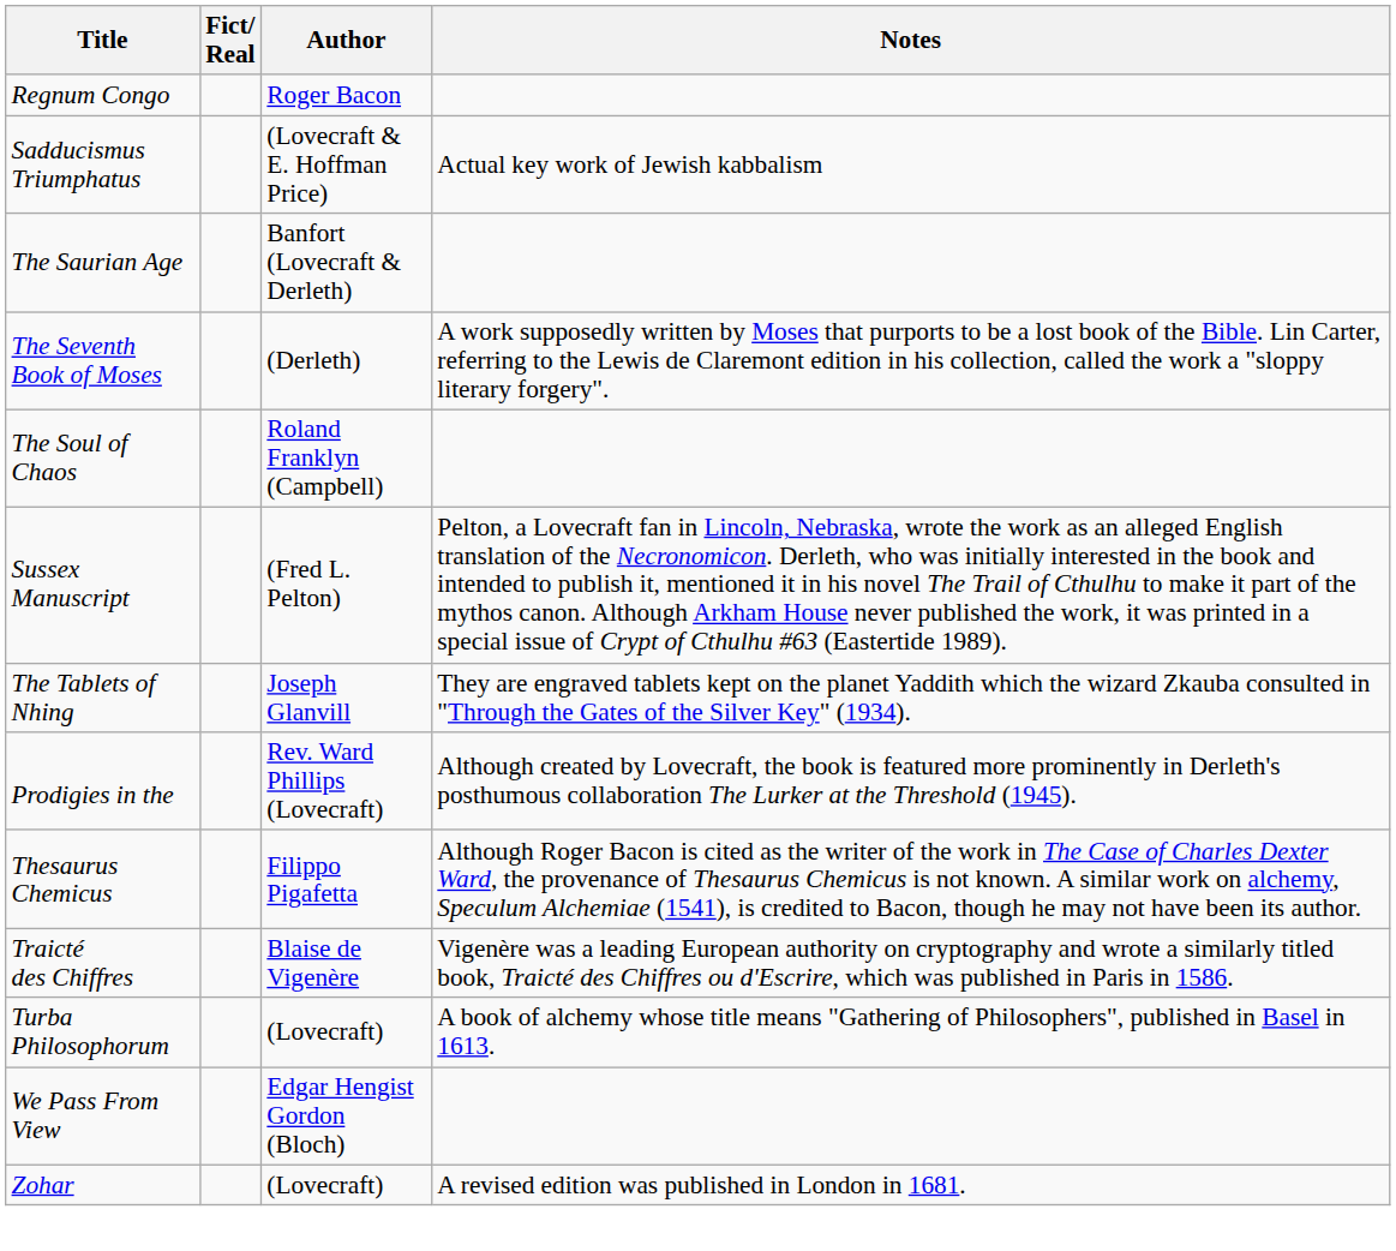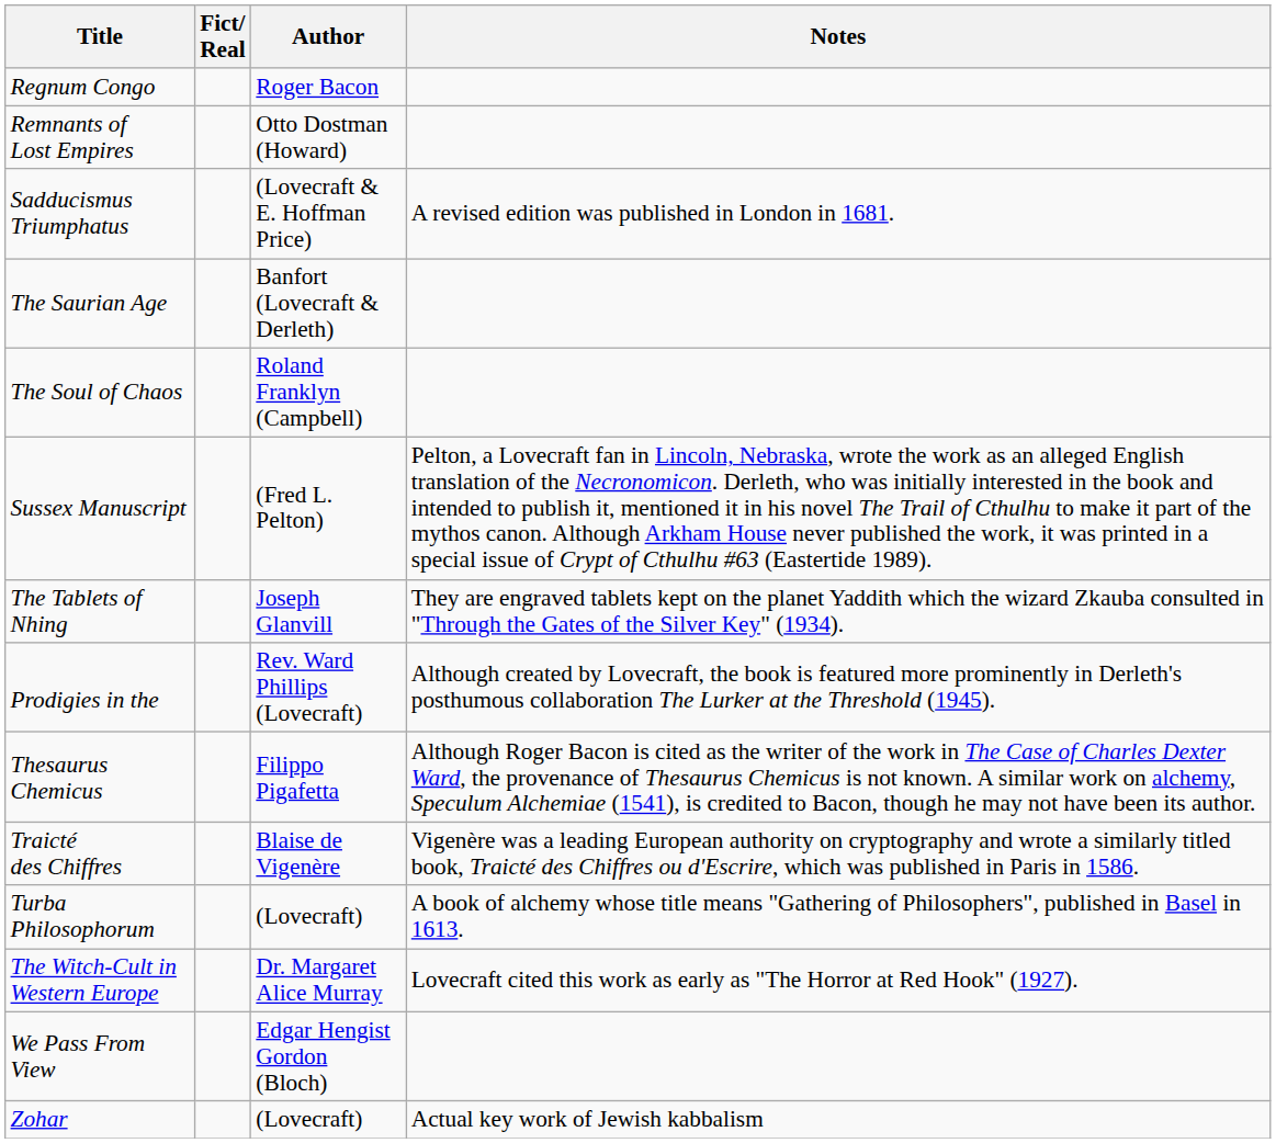+ row: Remnants of Lost Empires | Otto Dostman (Howard)
Sadducismus Triumphatus | Notes: Actual key work of Jewish kabbalism -> A revised edition was published in London in 1681.
- row: The Seventh Book of Moses | (Derleth) | A work supposedly written by Moses that purports to be a lost book of the Bible. Lin Carter, referring to the Lewis de Claremont edition in his collection, called the work a "sloppy literary forgery".
+ row: The Witch-Cult in Western Europe | Dr. Margaret Alice Murray | Lovecraft cited this work as early as "The Horror at Red Hook" (1927).
Zohar | Notes: A revised edition was published in London in 1681. -> Actual key work of Jewish kabbalism
